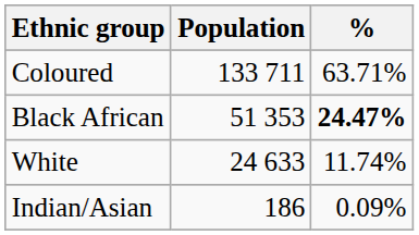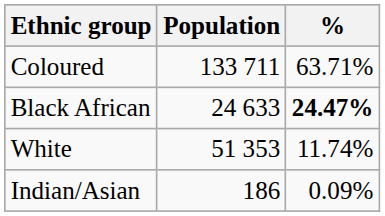Black African | Population: 51 353 -> 24 633
White | Population: 24 633 -> 51 353
